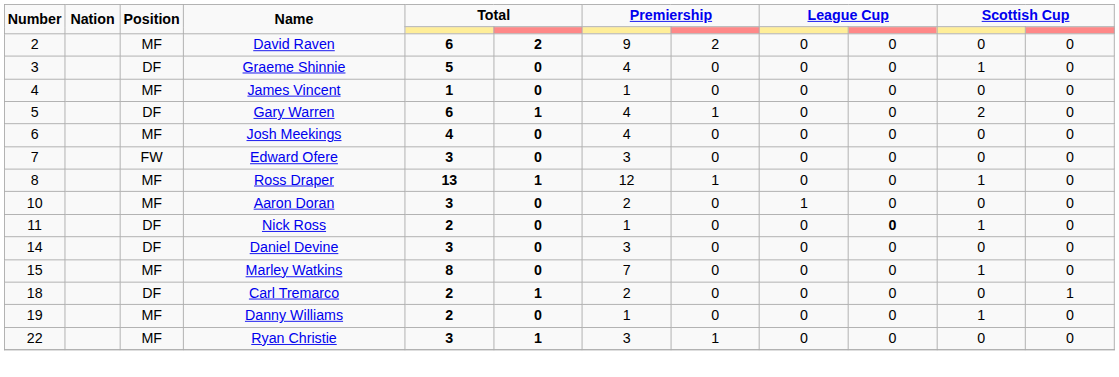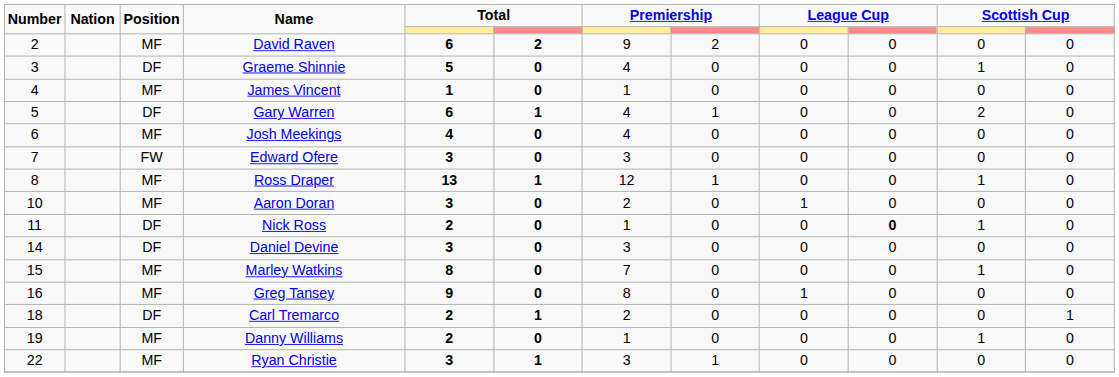+ row: 16 | MF | Greg Tansey | 9 | 0 | 8 | 0 | 1 | 0 | 0 | 0
